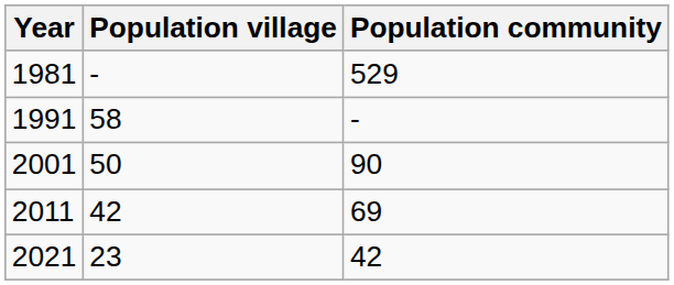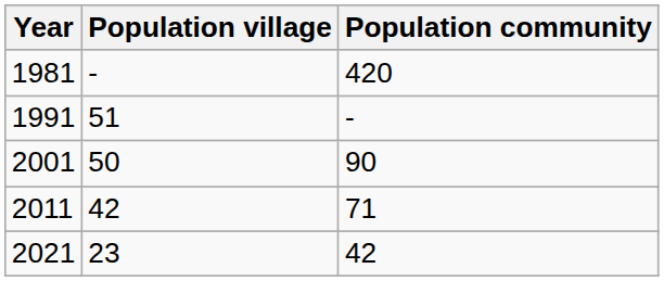1981 | Population community: 529 -> 420
1991 | Population village: 58 -> 51
2011 | Population community: 69 -> 71
